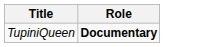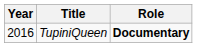+ column: Year | 2016
